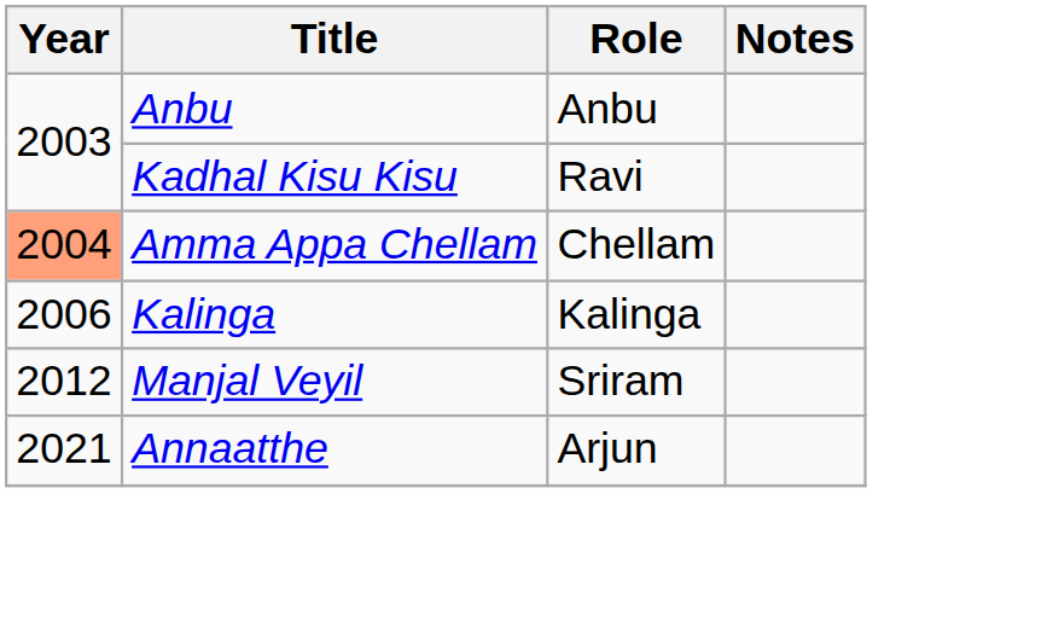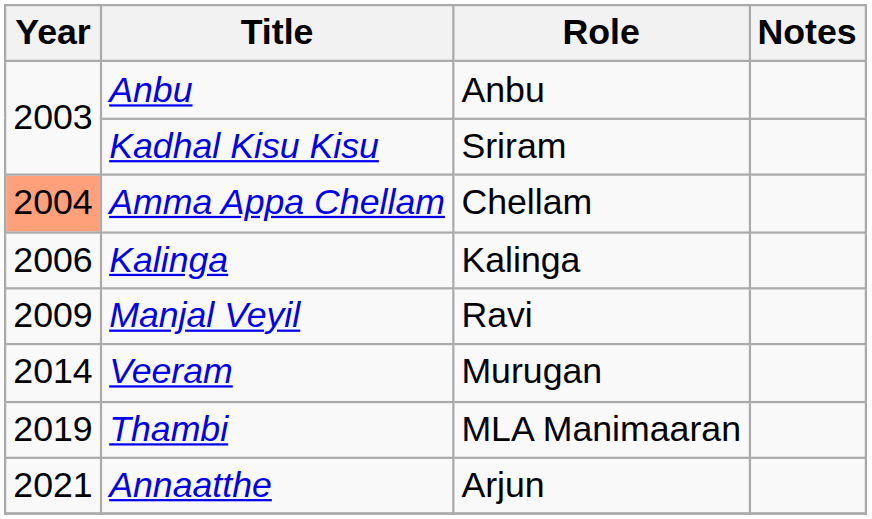Kadhal Kisu Kisu | Role: Ravi -> Sriram
Manjal Veyil | Year: 2012 -> 2009
Manjal Veyil | Role: Sriram -> Ravi
+ row: 2014 | Veeram | Murugan
+ row: 2019 | Thambi | MLA Manimaaran
